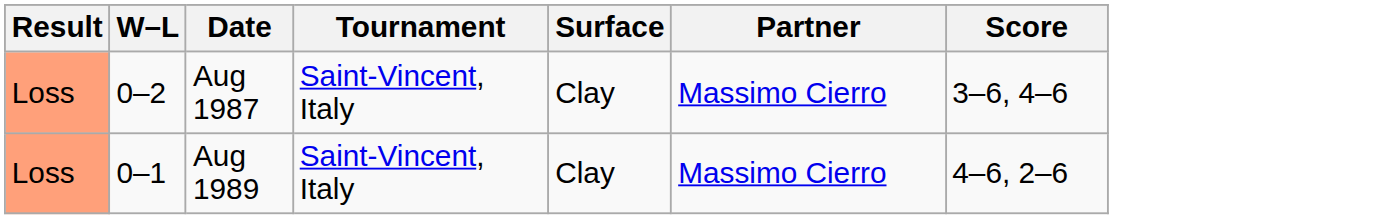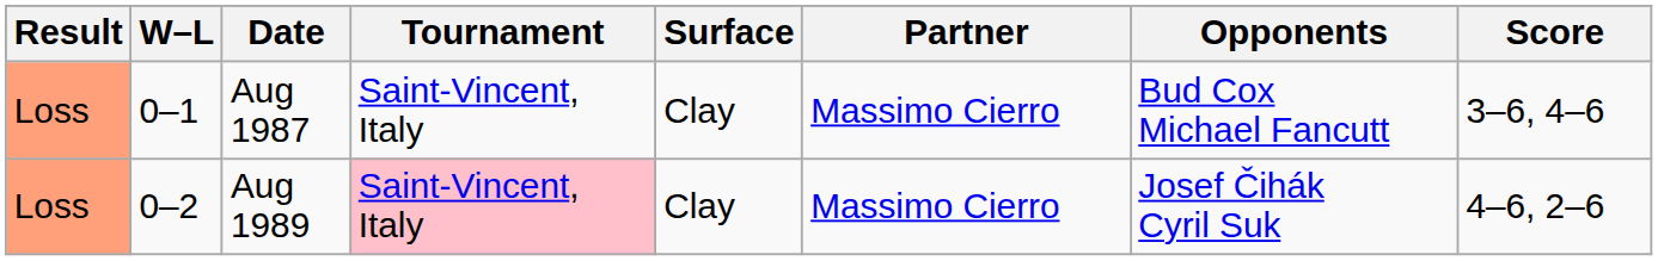+ column: Opponents | Bud Cox Michael Fancutt | Josef Čihák Cyril Suk
Aug 1987 | W–L: 0–2 -> 0–1
Aug 1989 | W–L: 0–1 -> 0–2
Aug 1989 | Tournament: no background -> pink background
